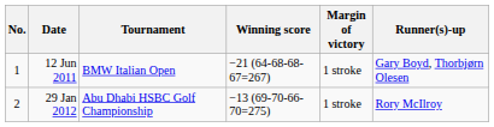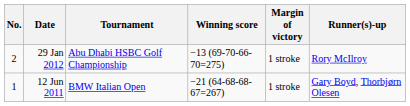rows swapped: 12 Jun 2011 <-> 29 Jan 2012
